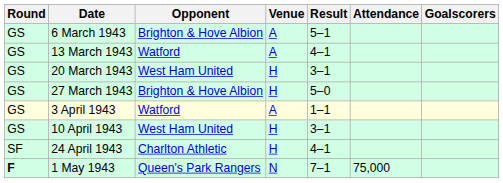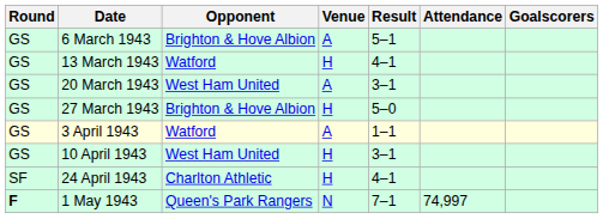13 March 1943 | Venue: A -> H
20 March 1943 | Venue: H -> A
1 May 1943 | Attendance: 75,000 -> 74,997
